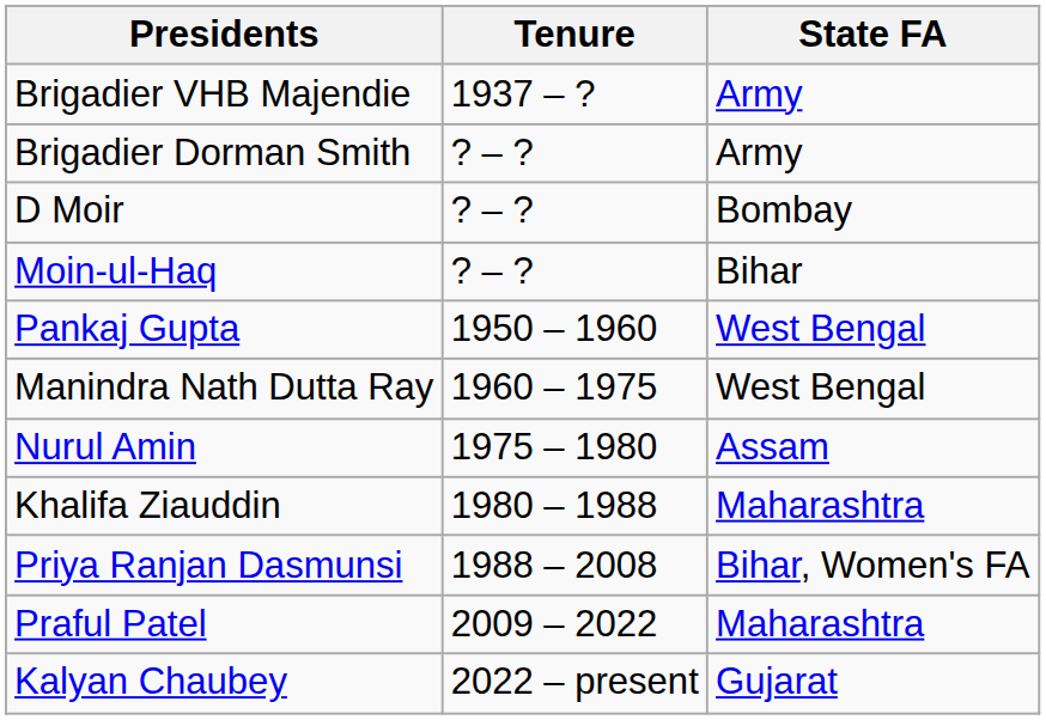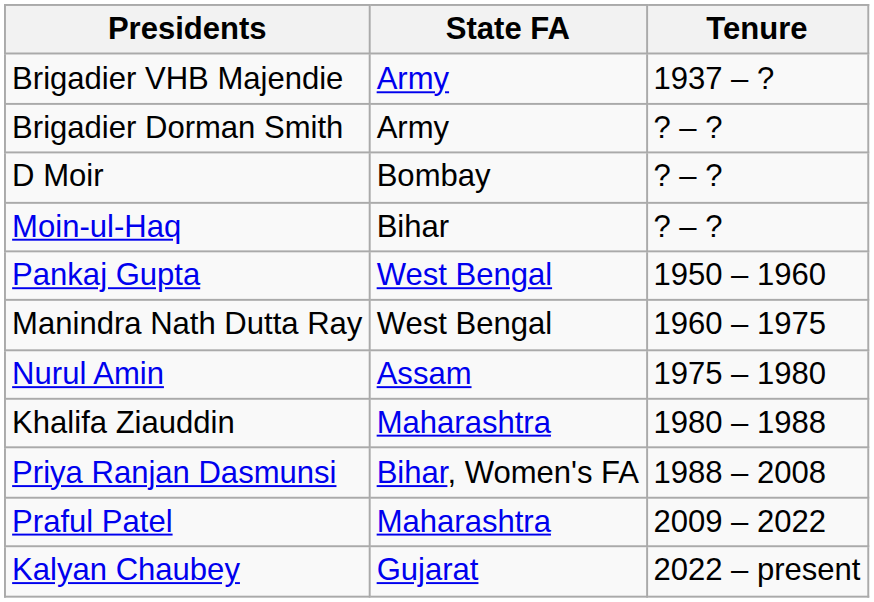columns swapped: State FA <-> Tenure
